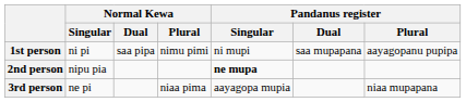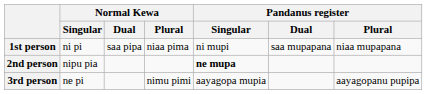1st person | Normal Kewa / Plural: nimu pimi -> niaa pima
1st person | Pandanus register / Plural: aayagopanu pupipa -> niaa mupapana
3rd person | Normal Kewa / Plural: niaa pima -> nimu pimi
3rd person | Pandanus register / Plural: niaa mupapana -> aayagopanu pupipa
